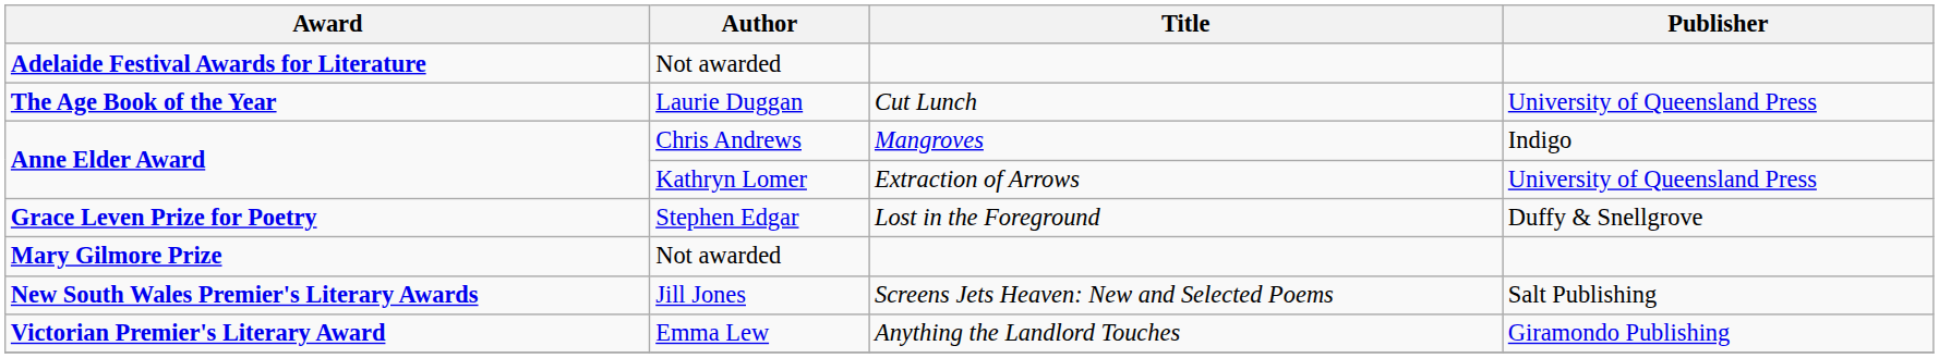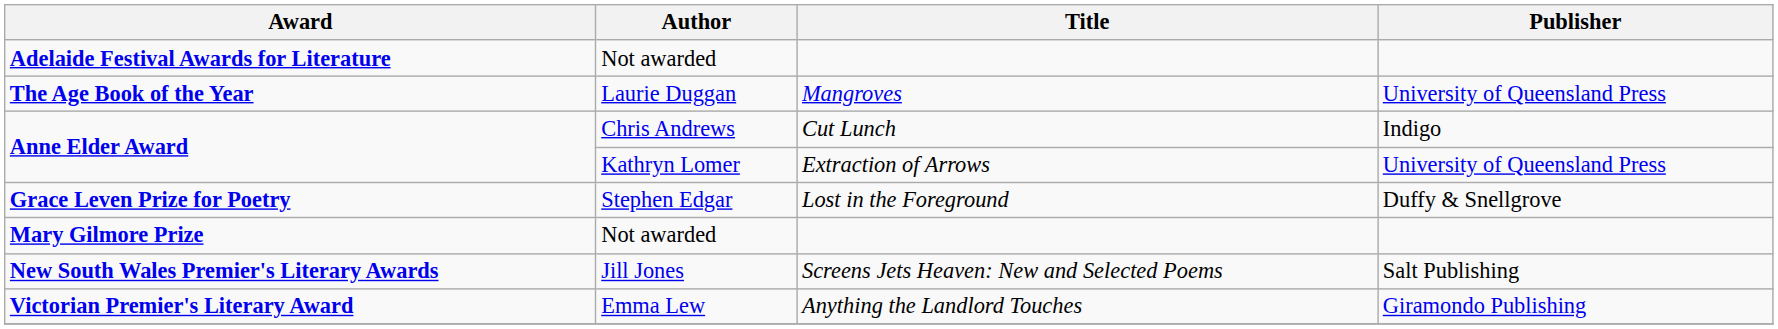The Age Book of the Year | Title: Cut Lunch -> Mangroves
Anne Elder Award / Chris Andrews | Title: Mangroves -> Cut Lunch
